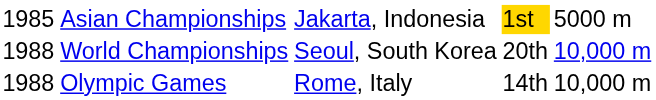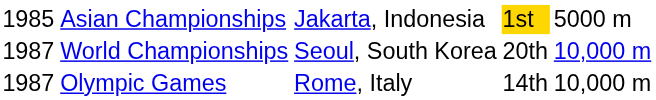World Championships | column 1: 1988 -> 1987
Olympic Games | column 1: 1988 -> 1987
